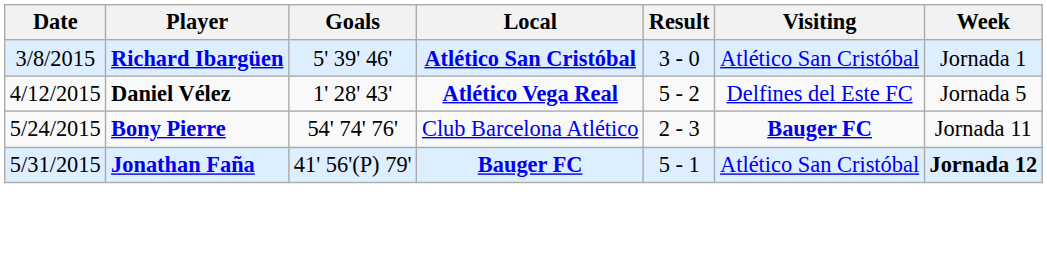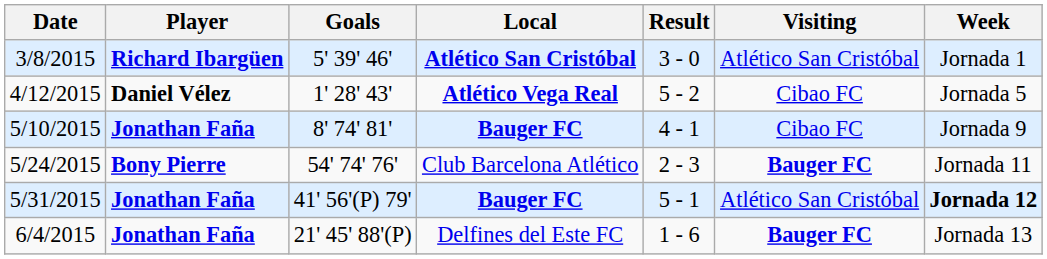4/12/2015 | Visiting: Delfines del Este FC -> Cibao FC
+ row: 5/10/2015 | Jonathan Faña | 8' 74' 81' | Bauger FC | 4 - 1 | Cibao FC | Jornada 9
+ row: 6/4/2015 | Jonathan Faña | 21' 45' 88'(P) | Delfines del Este FC | 1 - 6 | Bauger FC | Jornada 13
